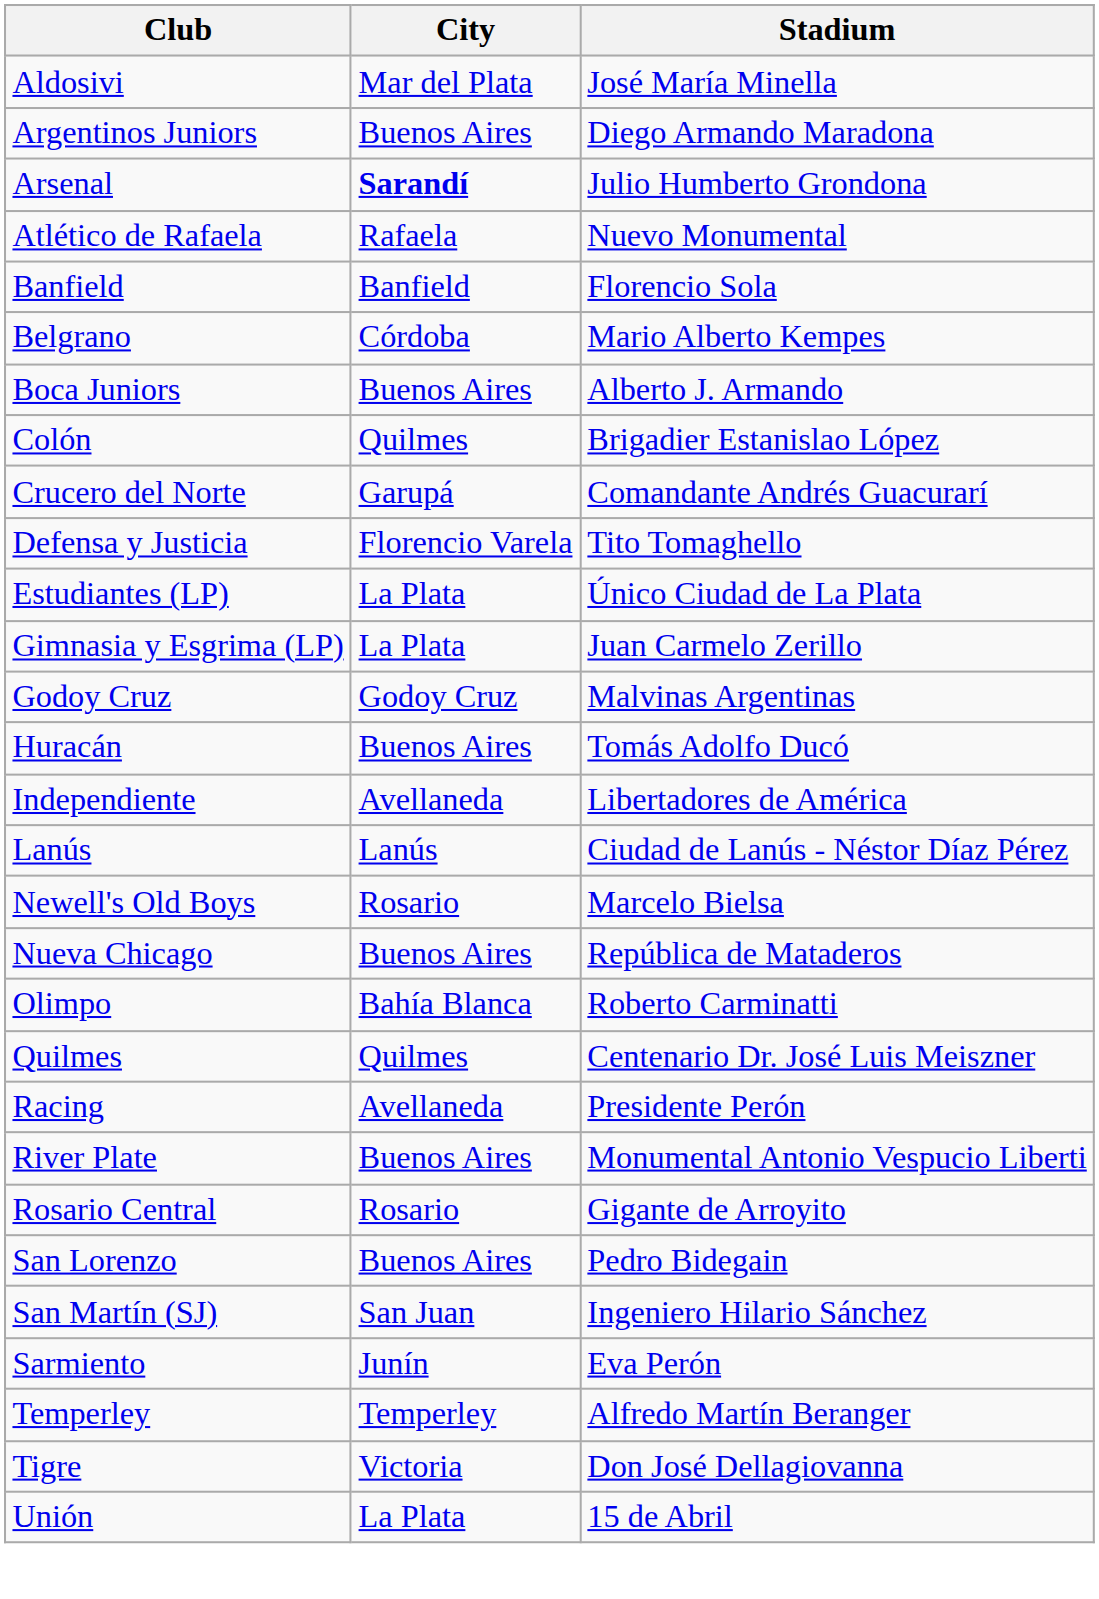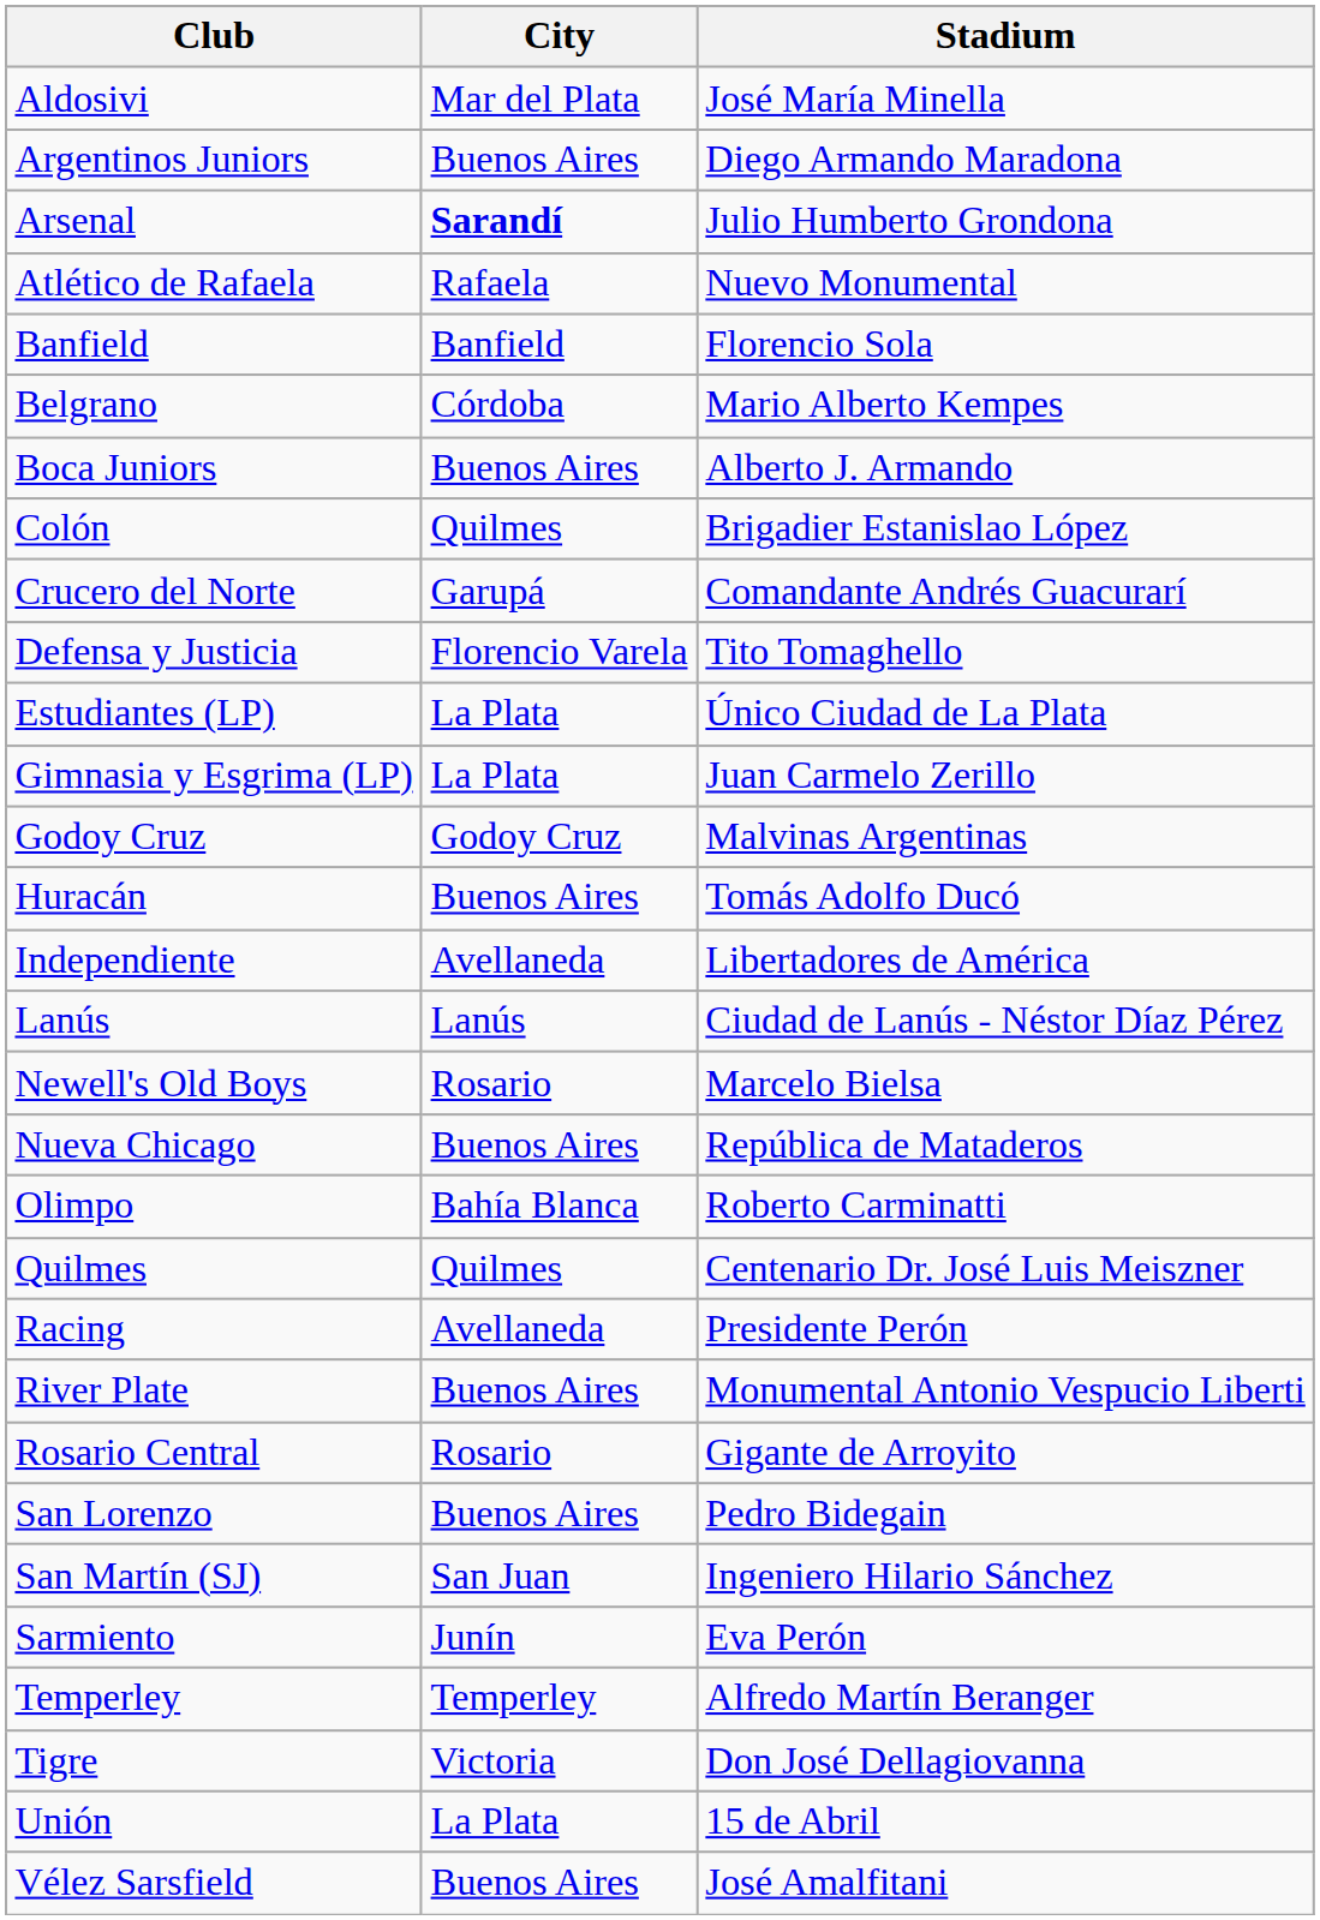+ row: Vélez Sarsfield | Buenos Aires | José Amalfitani
